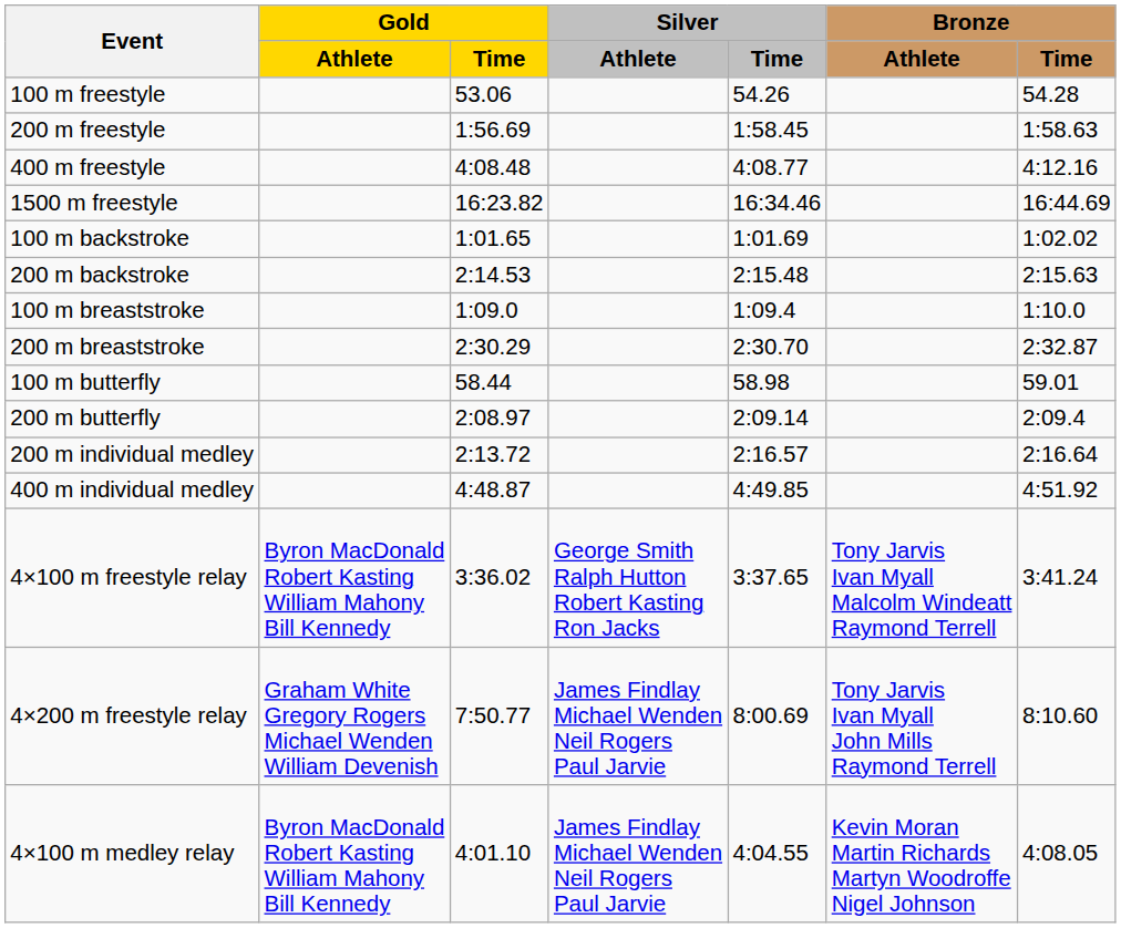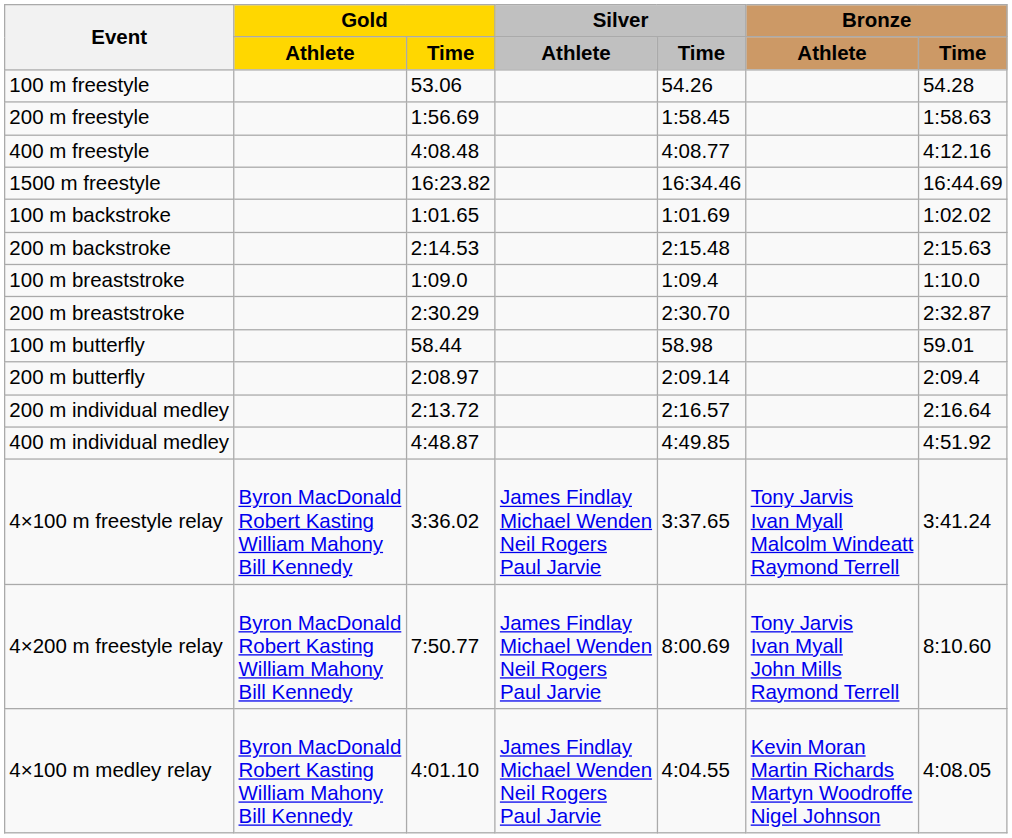4×100 m freestyle relay | Silver / Athlete: George Smith Ralph Hutton Robert Kasting Ron Jacks -> James Findlay Michael Wenden Neil Rogers Paul Jarvie
4×200 m freestyle relay | Gold / Athlete: Graham White Gregory Rogers Michael Wenden William Devenish -> Byron MacDonald Robert Kasting William Mahony Bill Kennedy
